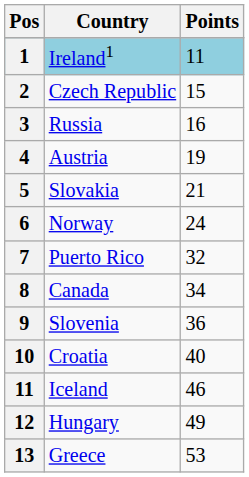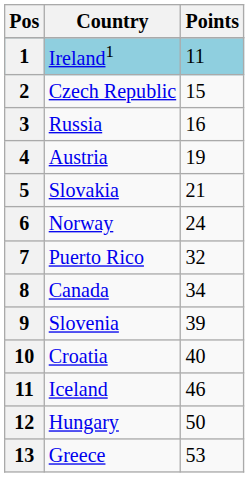Slovenia | Points: 36 -> 39
Hungary | Points: 49 -> 50
